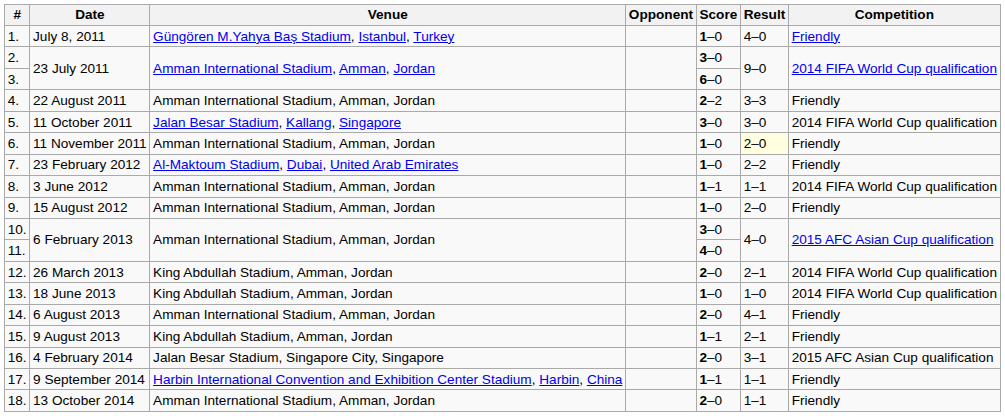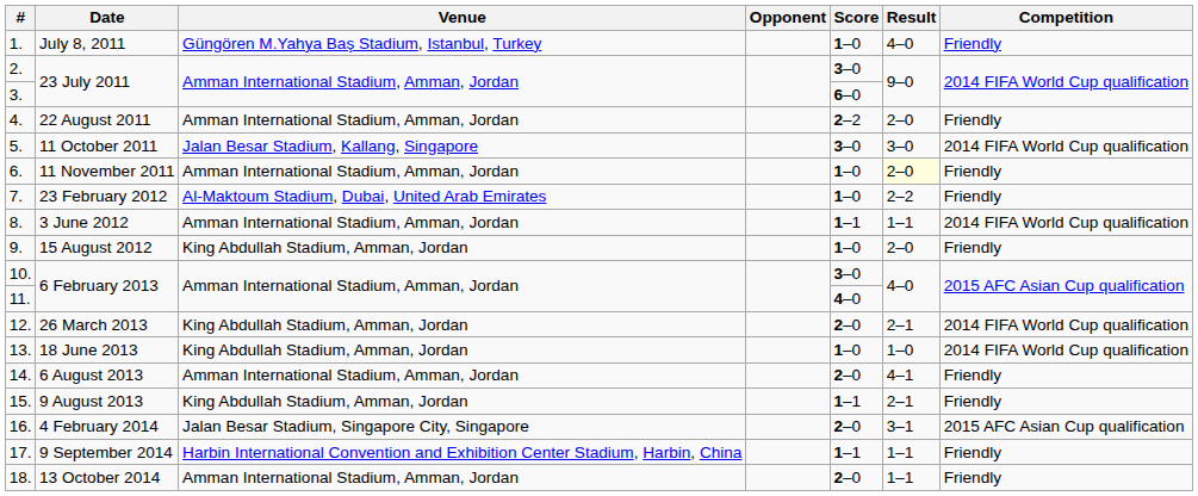4. | Result: 3–3 -> 2–0
9. | Venue: Amman International Stadium, Amman, Jordan -> King Abdullah Stadium, Amman, Jordan
